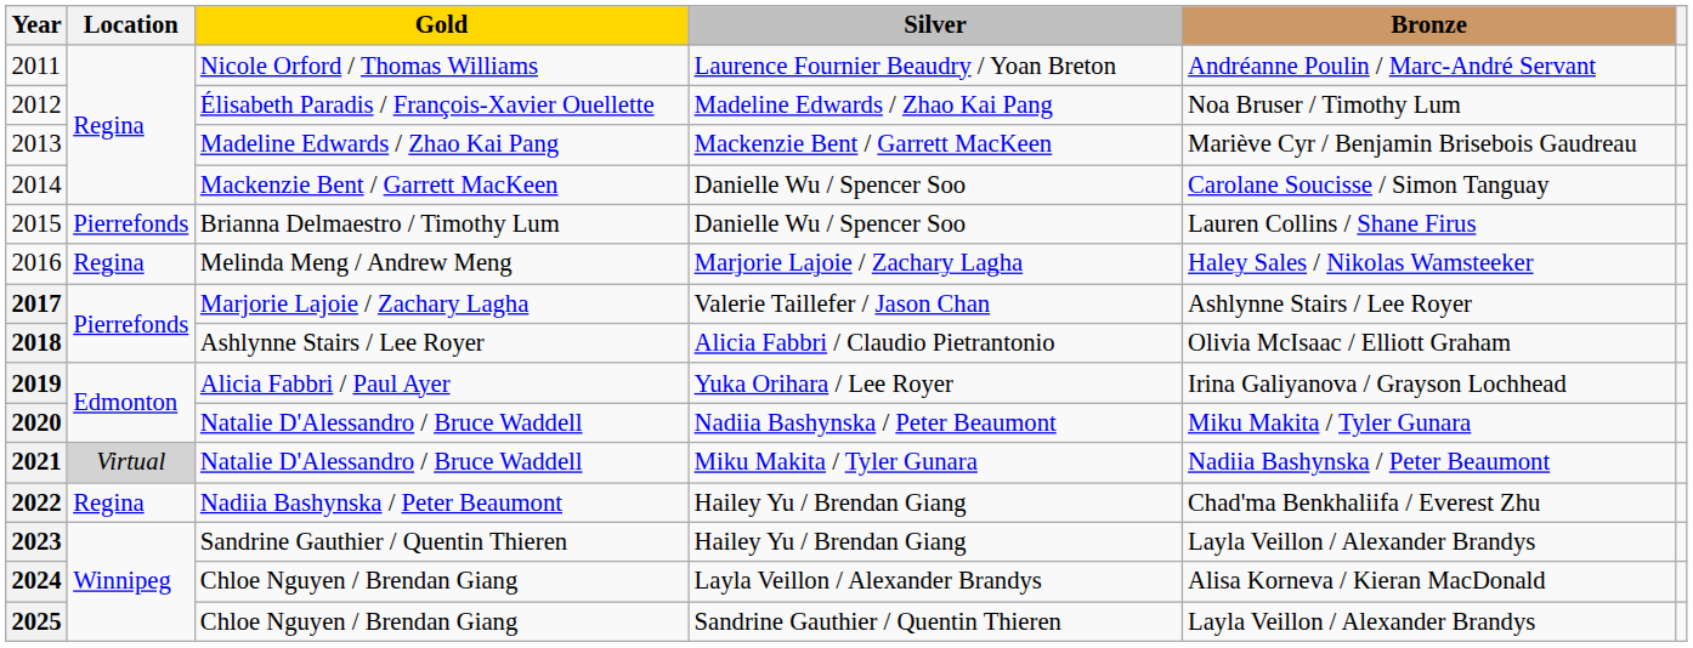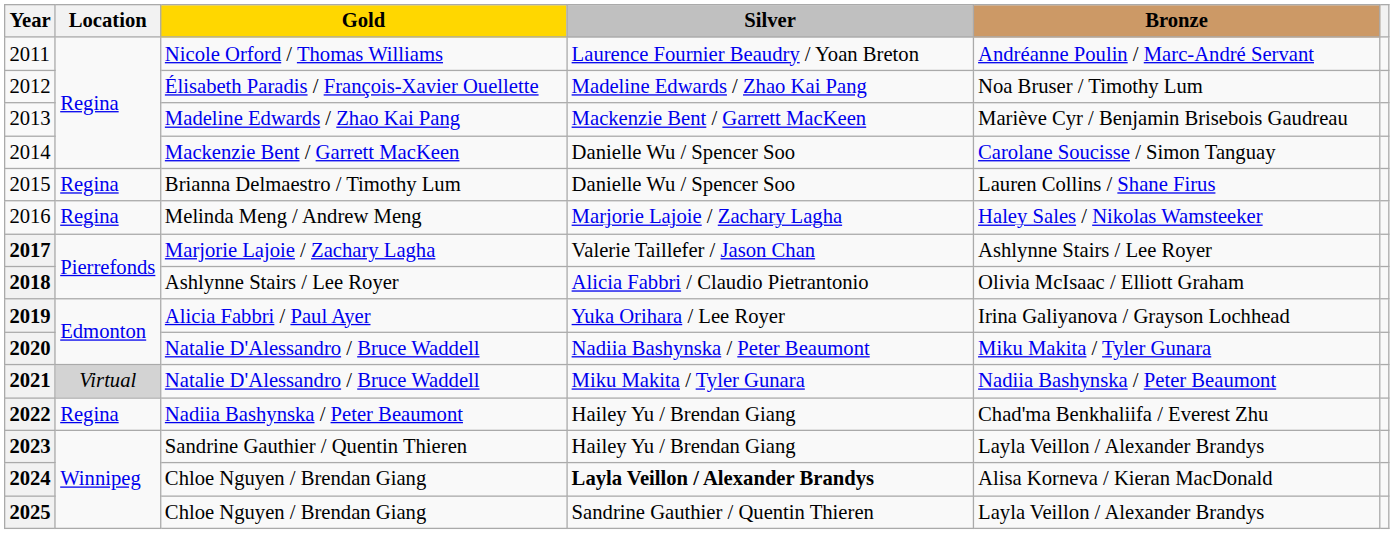2015 | Location: Pierrefonds -> Regina
2024 | Silver: normal -> bold
